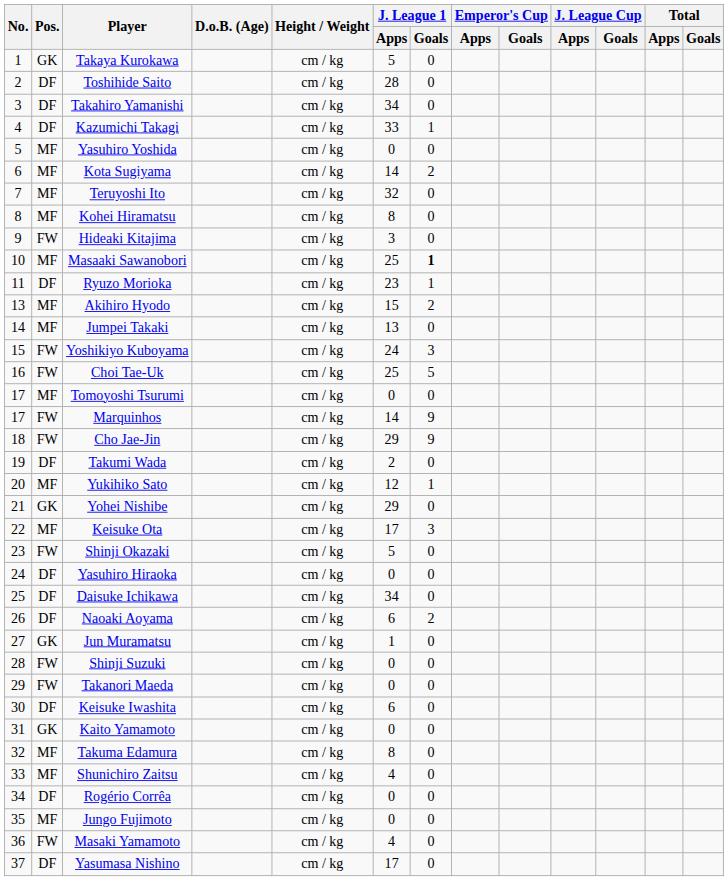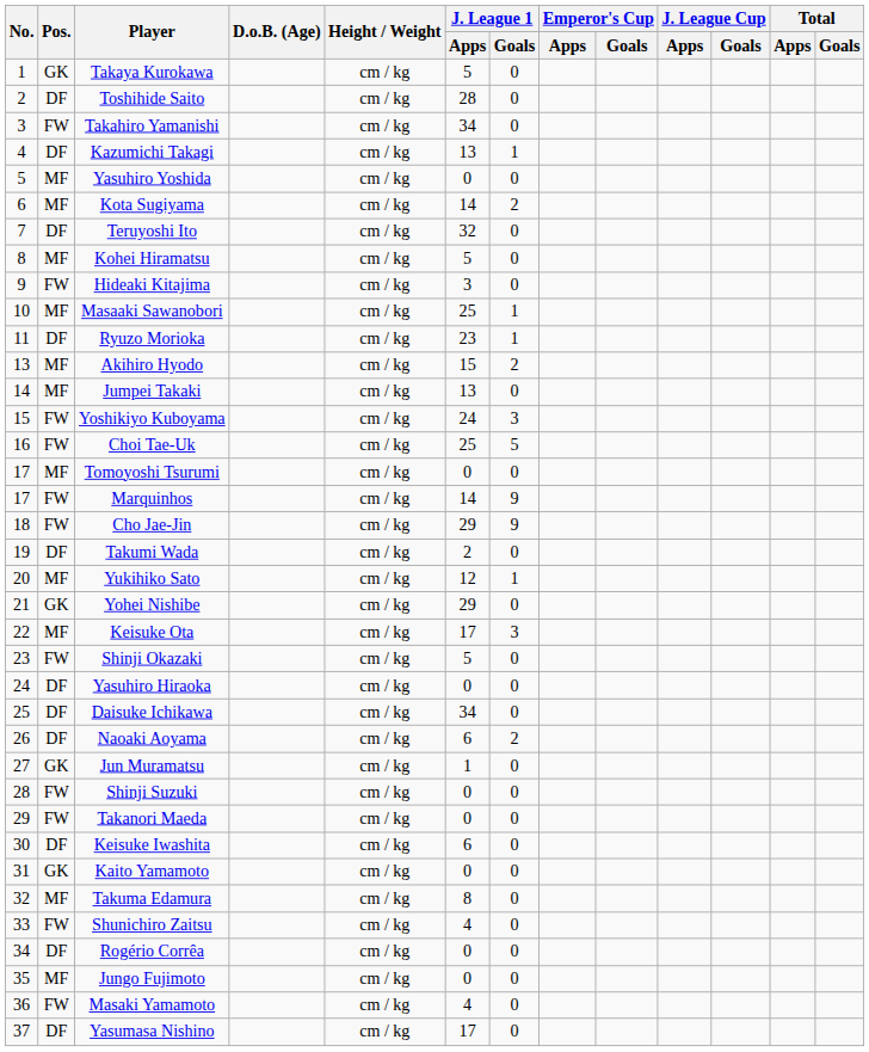Takahiro Yamanishi | Pos.: DF -> FW
Kazumichi Takagi | J. League 1 / Apps: 33 -> 13
Teruyoshi Ito | Pos.: MF -> DF
Kohei Hiramatsu | J. League 1 / Apps: 8 -> 5
Masaaki Sawanobori | J. League 1 / Goals: bold -> normal
Shunichiro Zaitsu | Pos.: MF -> FW
